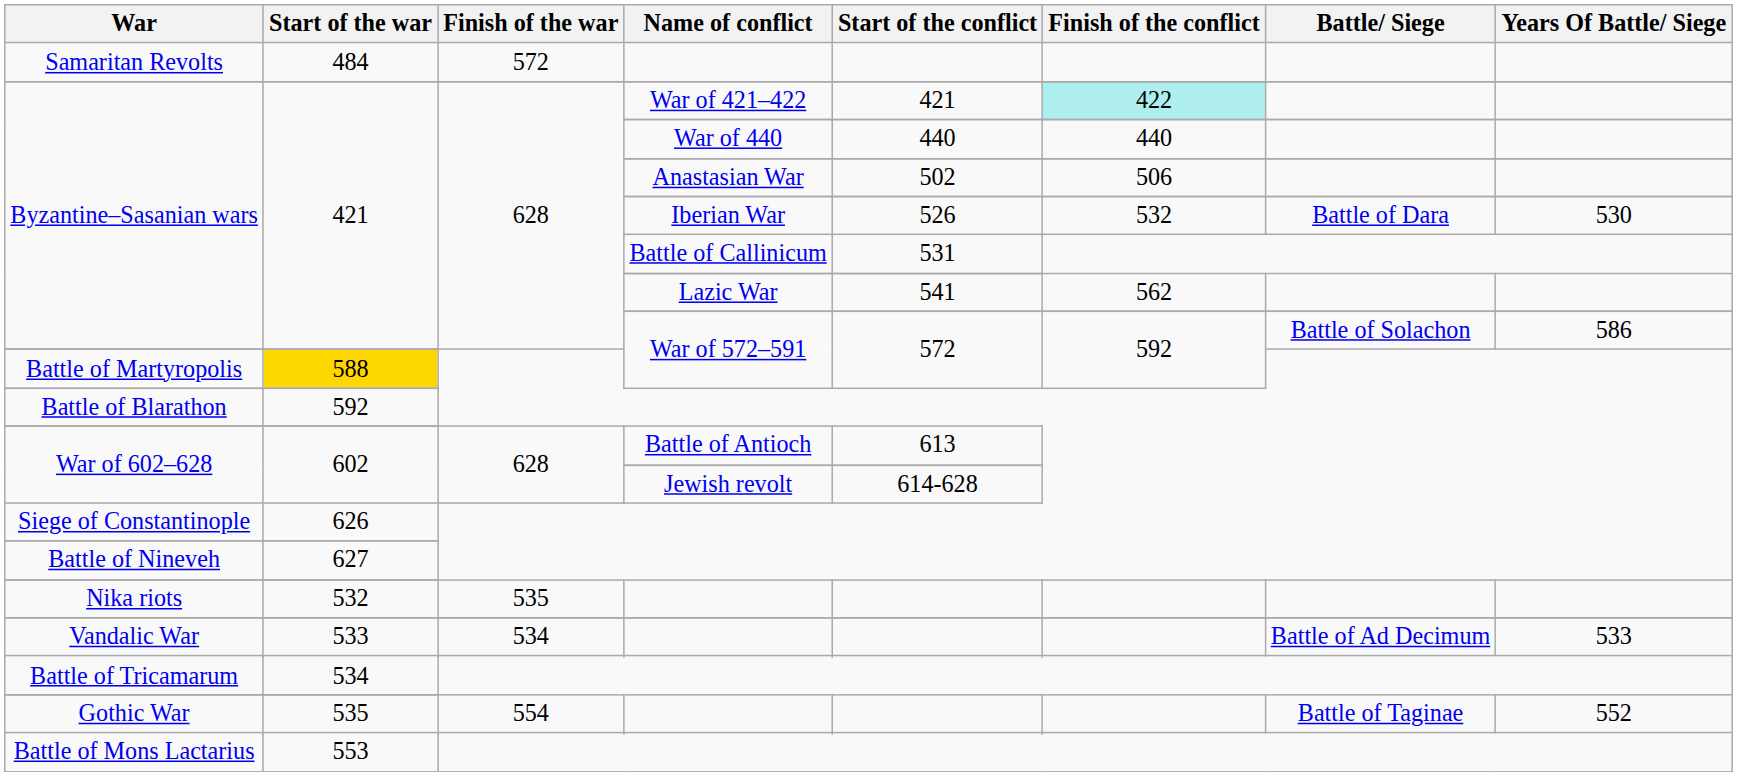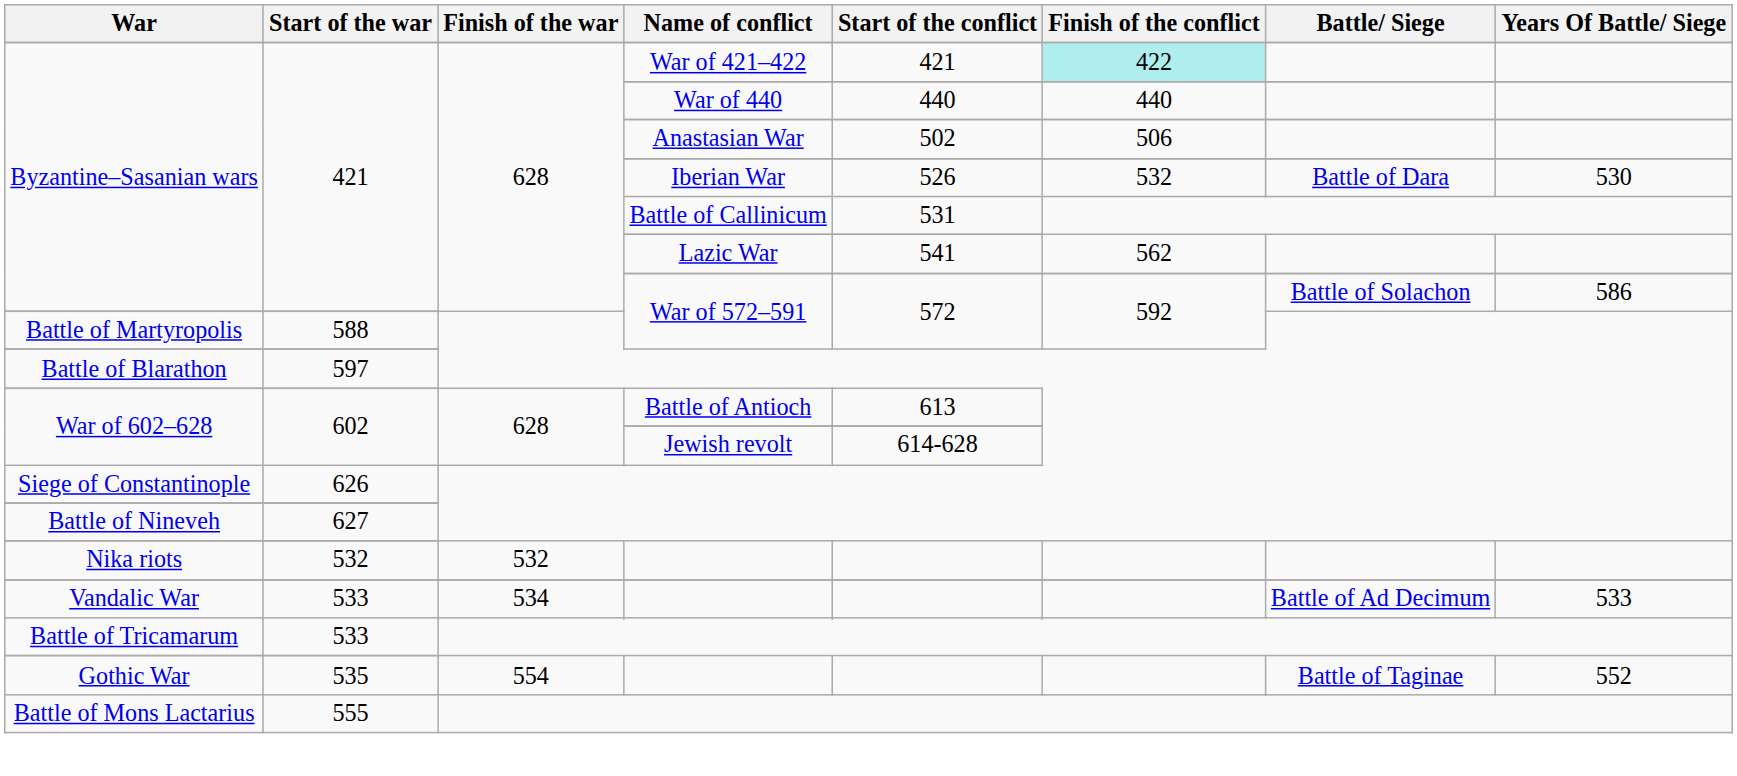- row: Samaritan Revolts | 484 | 572
Battle of Martyropolis | Start of the war: gold background -> no background
Battle of Blarathon | Start of the war: 592 -> 597
Nika riots | Finish of the war: 535 -> 532
Battle of Tricamarum | Start of the war: 534 -> 533
Battle of Mons Lactarius | Start of the war: 553 -> 555
